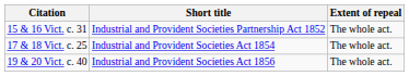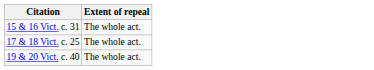- column: Short title | Industrial and Provident Societies Partnership Act 1852 | Industrial and Provident Societies Act 1854 | Industrial and Provident Societies Act 1856
